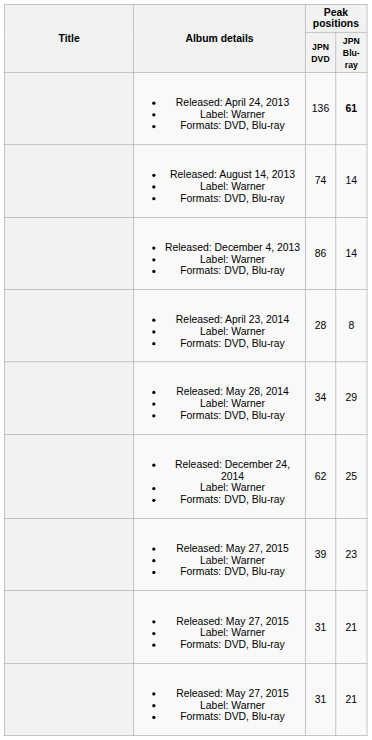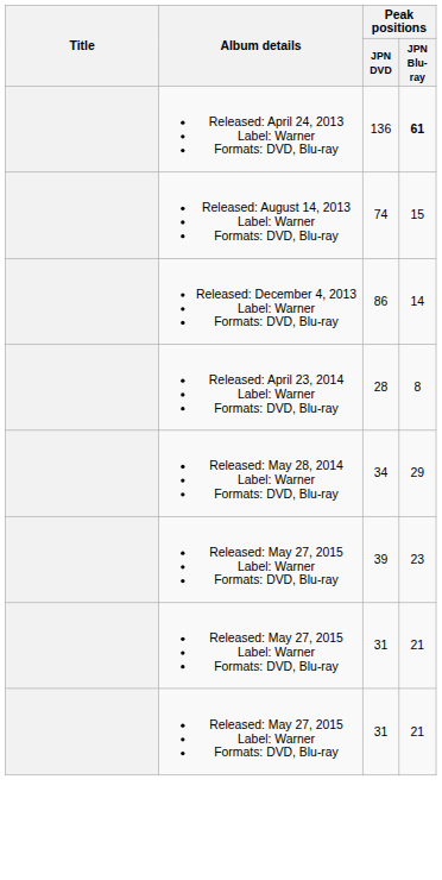74 | Peak positions / JPN Blu-ray: 14 -> 15
- row: Released: December 24, 2014 Label: Warner Formats: DVD, Blu-ray | 62 | 25
